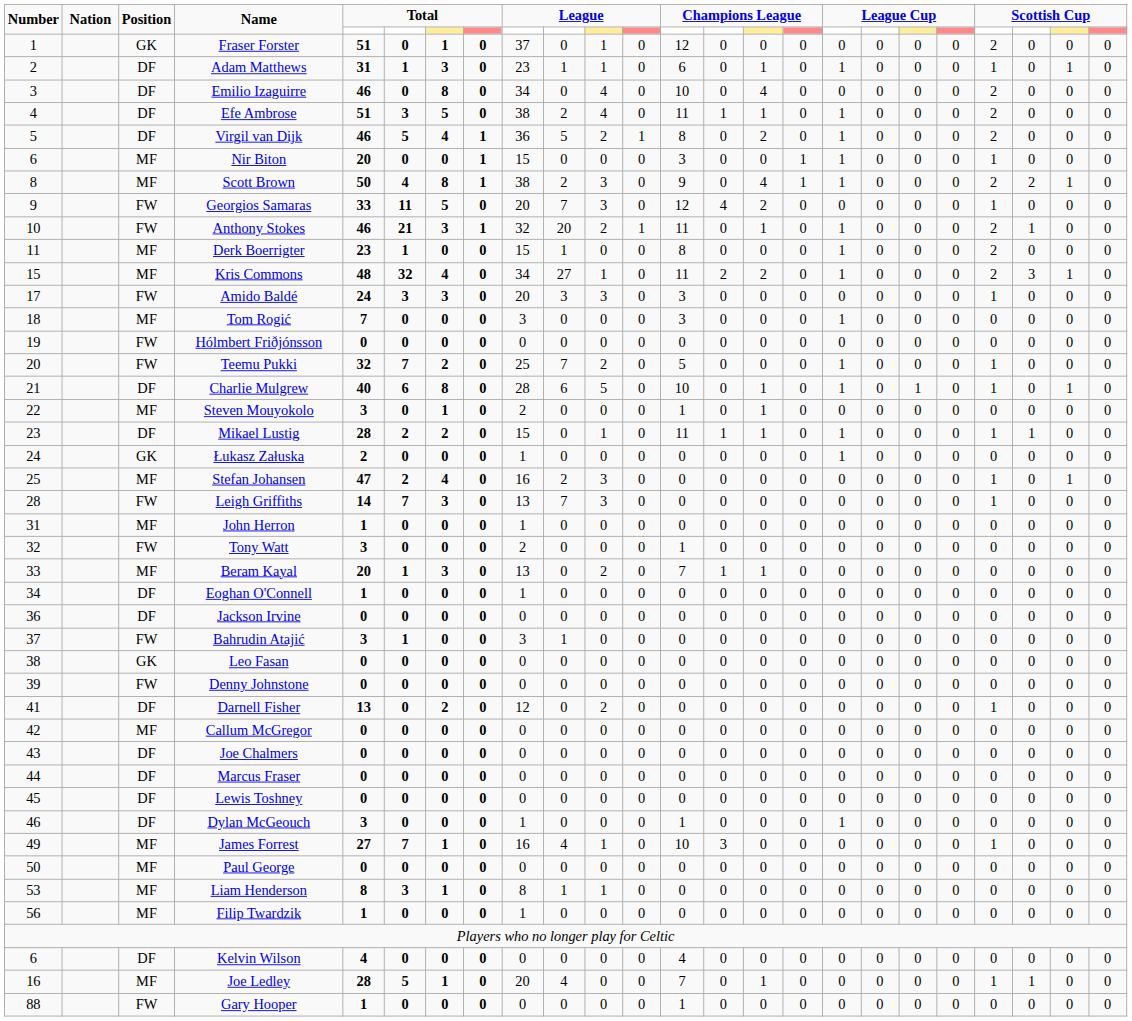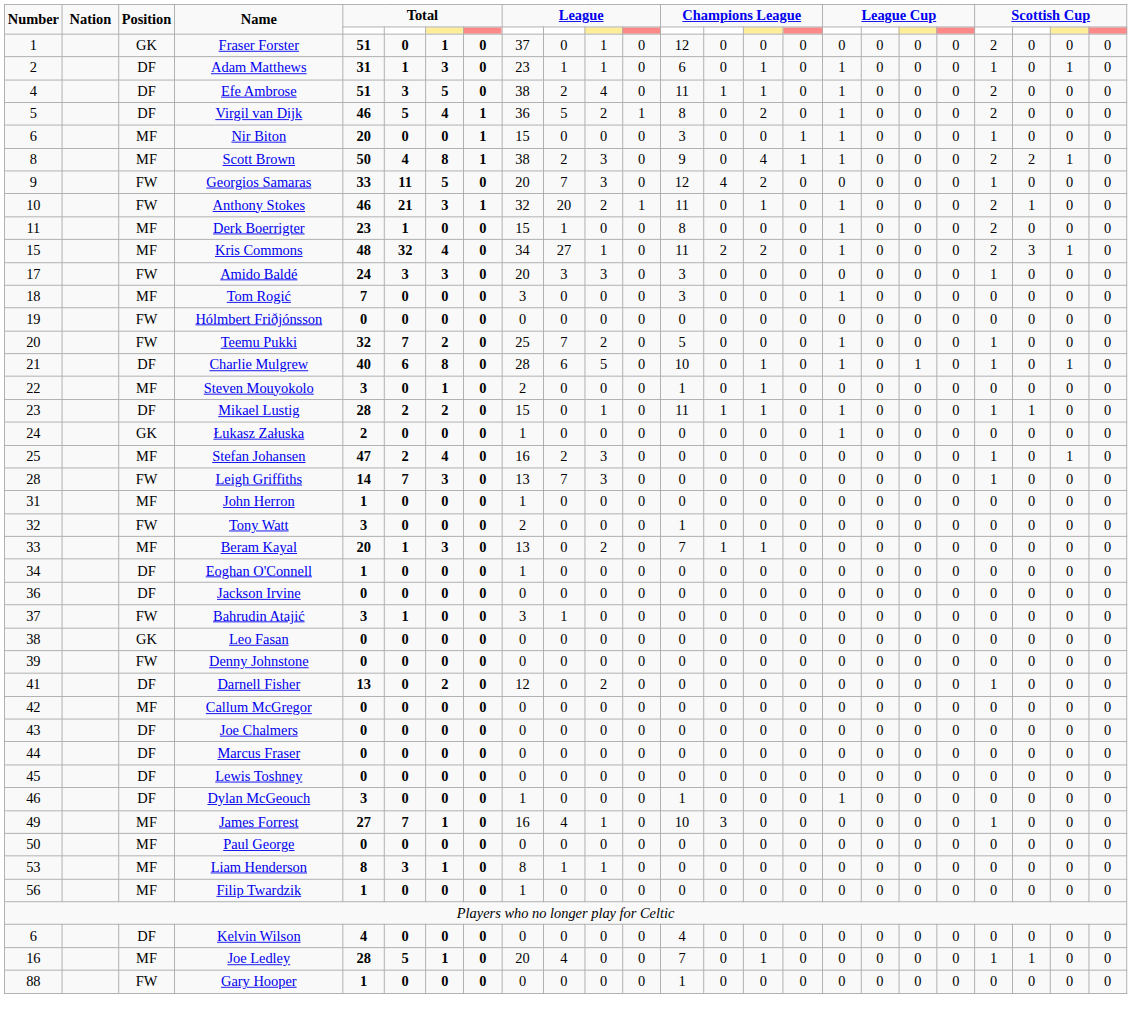- row: 3 | DF | Emilio Izaguirre | 46 | 0 | 8 | 0 | 34 | 0 | 4 | 0 | 10 | 0 | 4 | 0 | 0 | 0 | 0 | 0 | 2 | 0 | 0 | 0
